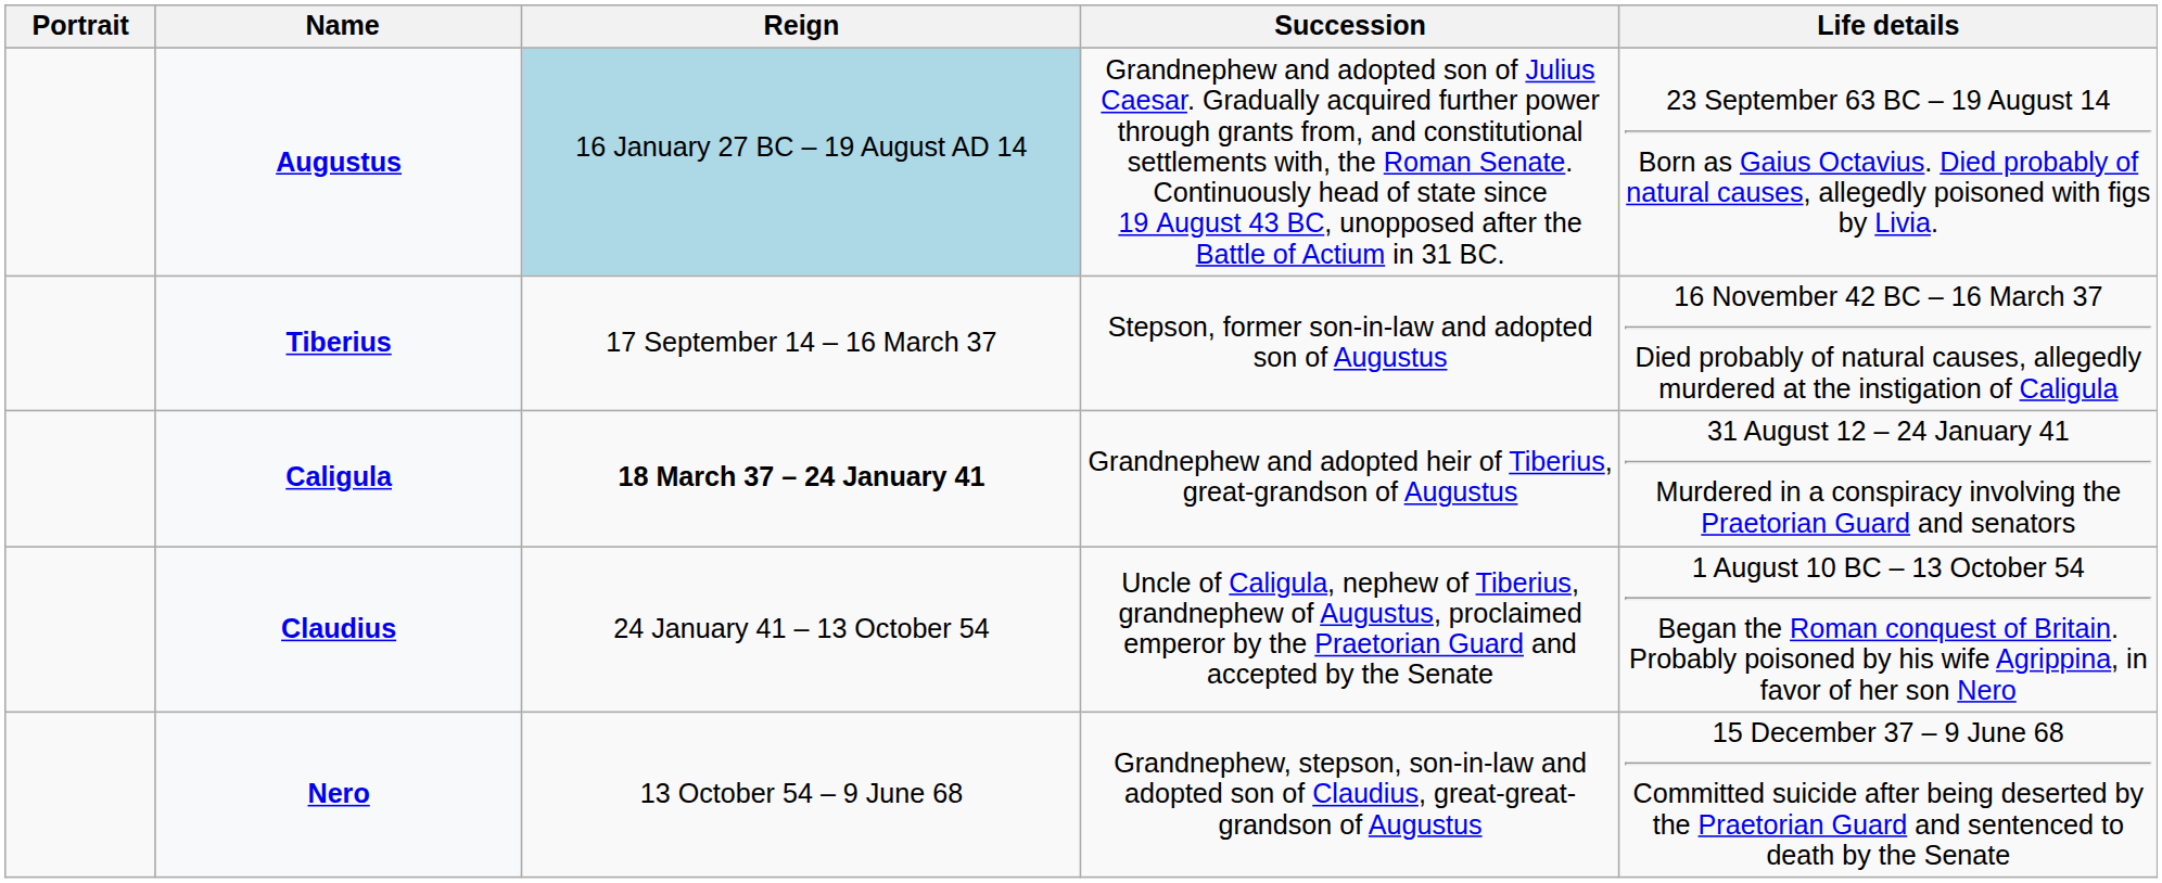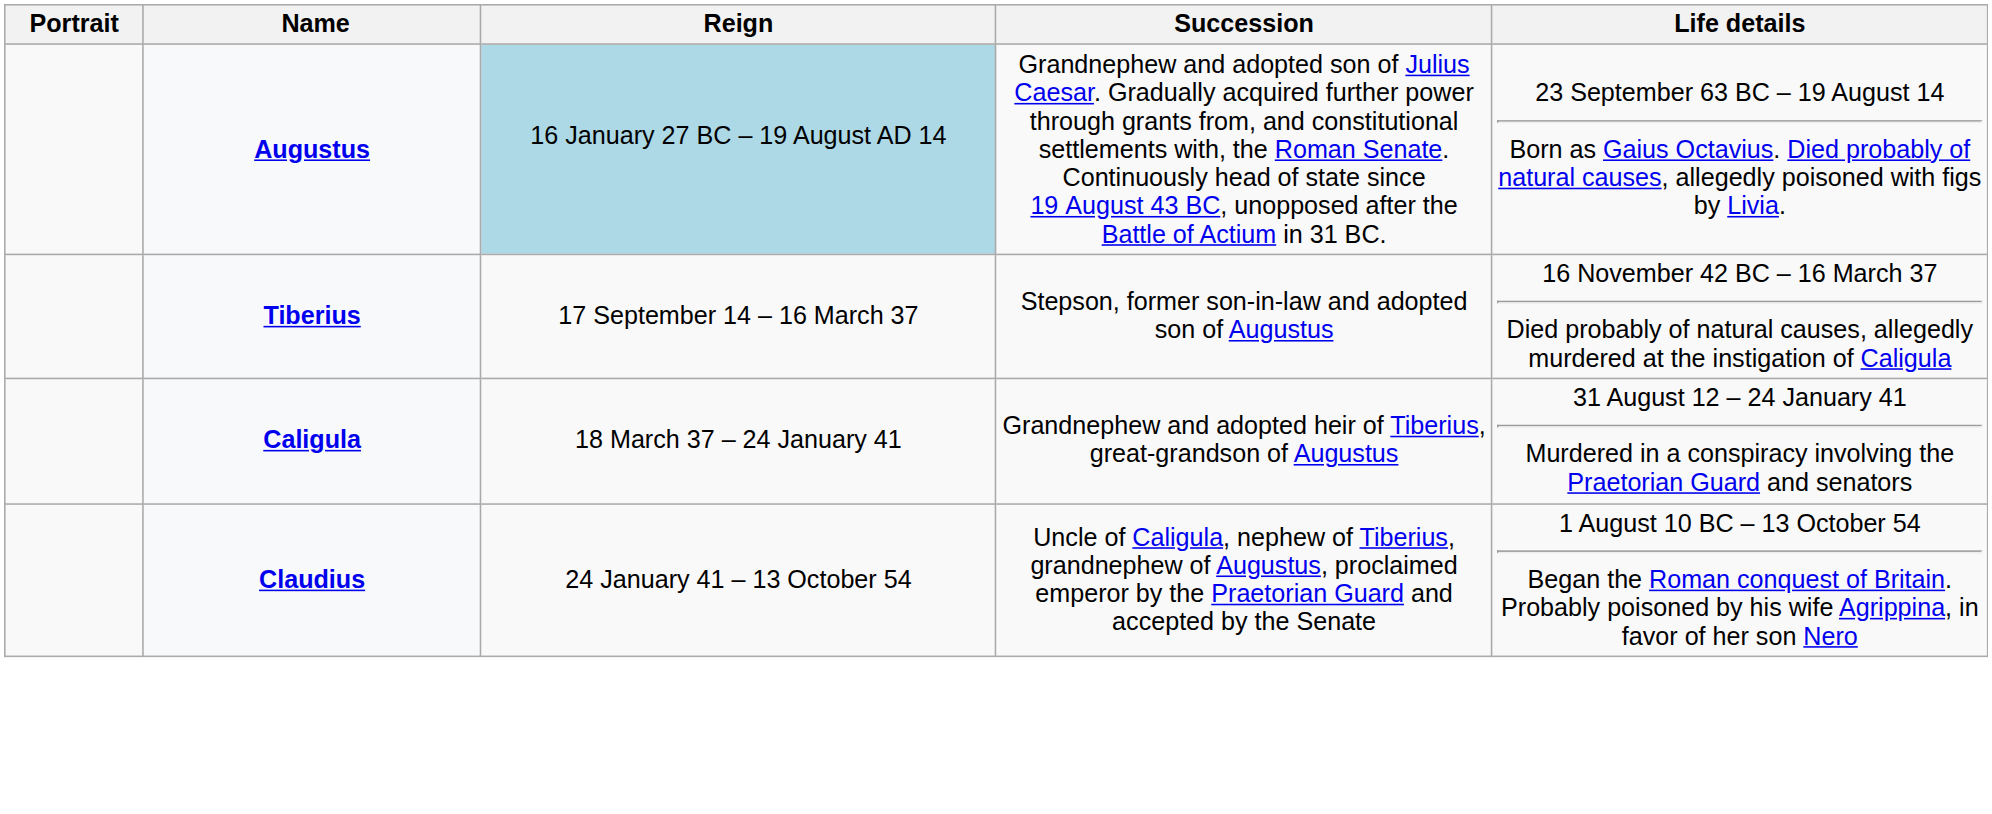Caligula | Reign: bold -> normal
- row: Nero | 13 October 54 – 9 June 68 | Grandnephew, stepson, son-in-law and adopted son of Claudius, great-great-grandson of Augustus | 15 December 37 – 9 June 68 Committed suicide after being deserted by the Praetorian Guard and sentenced to death by the Senate
